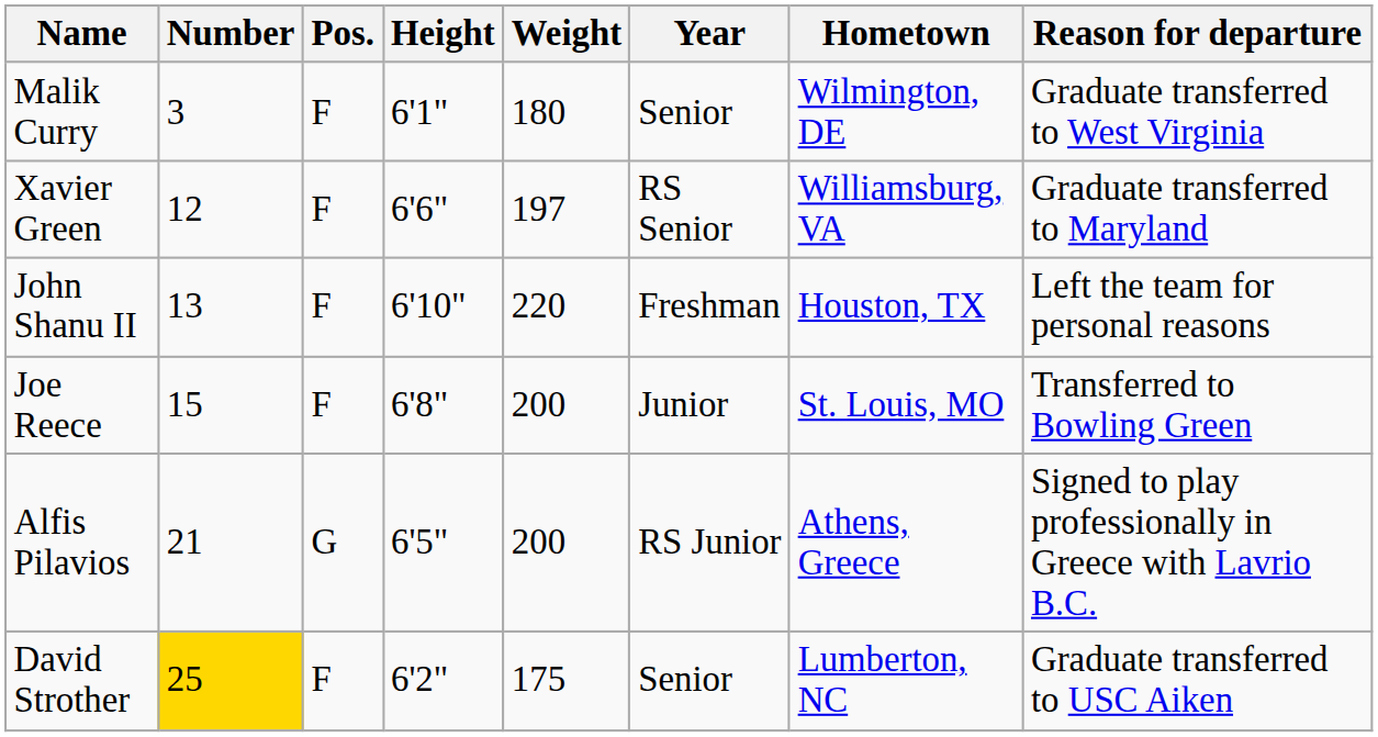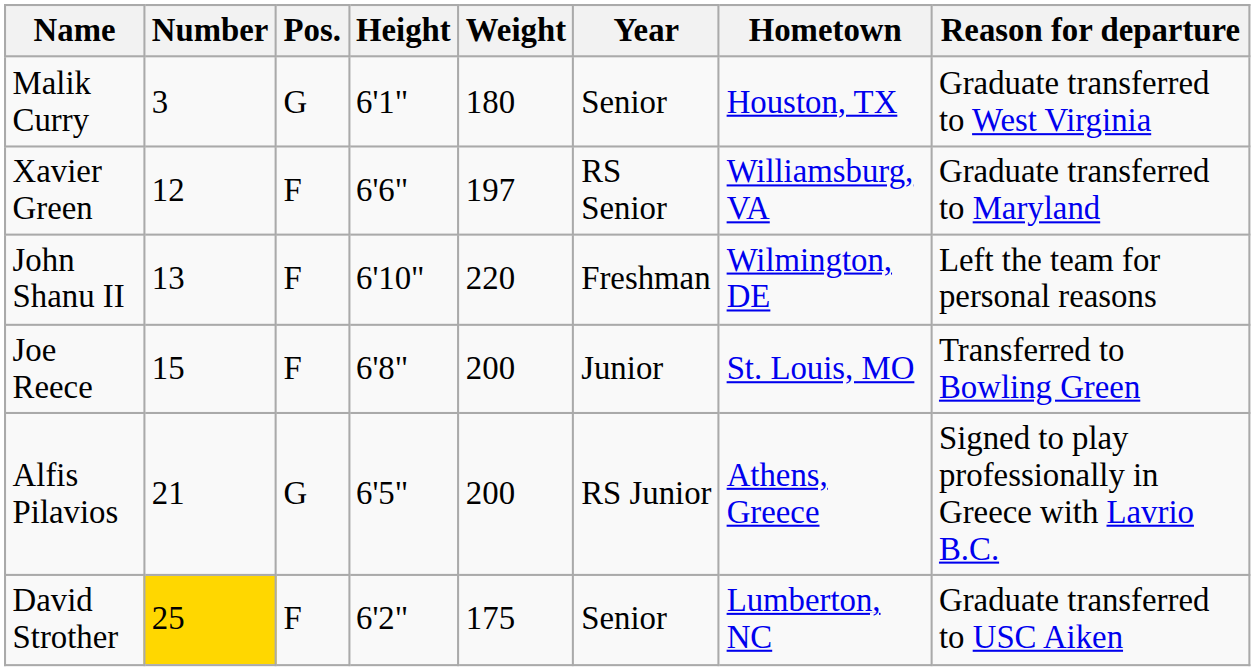Malik Curry | Pos.: F -> G
Malik Curry | Hometown: Wilmington, DE -> Houston, TX
John Shanu II | Hometown: Houston, TX -> Wilmington, DE
